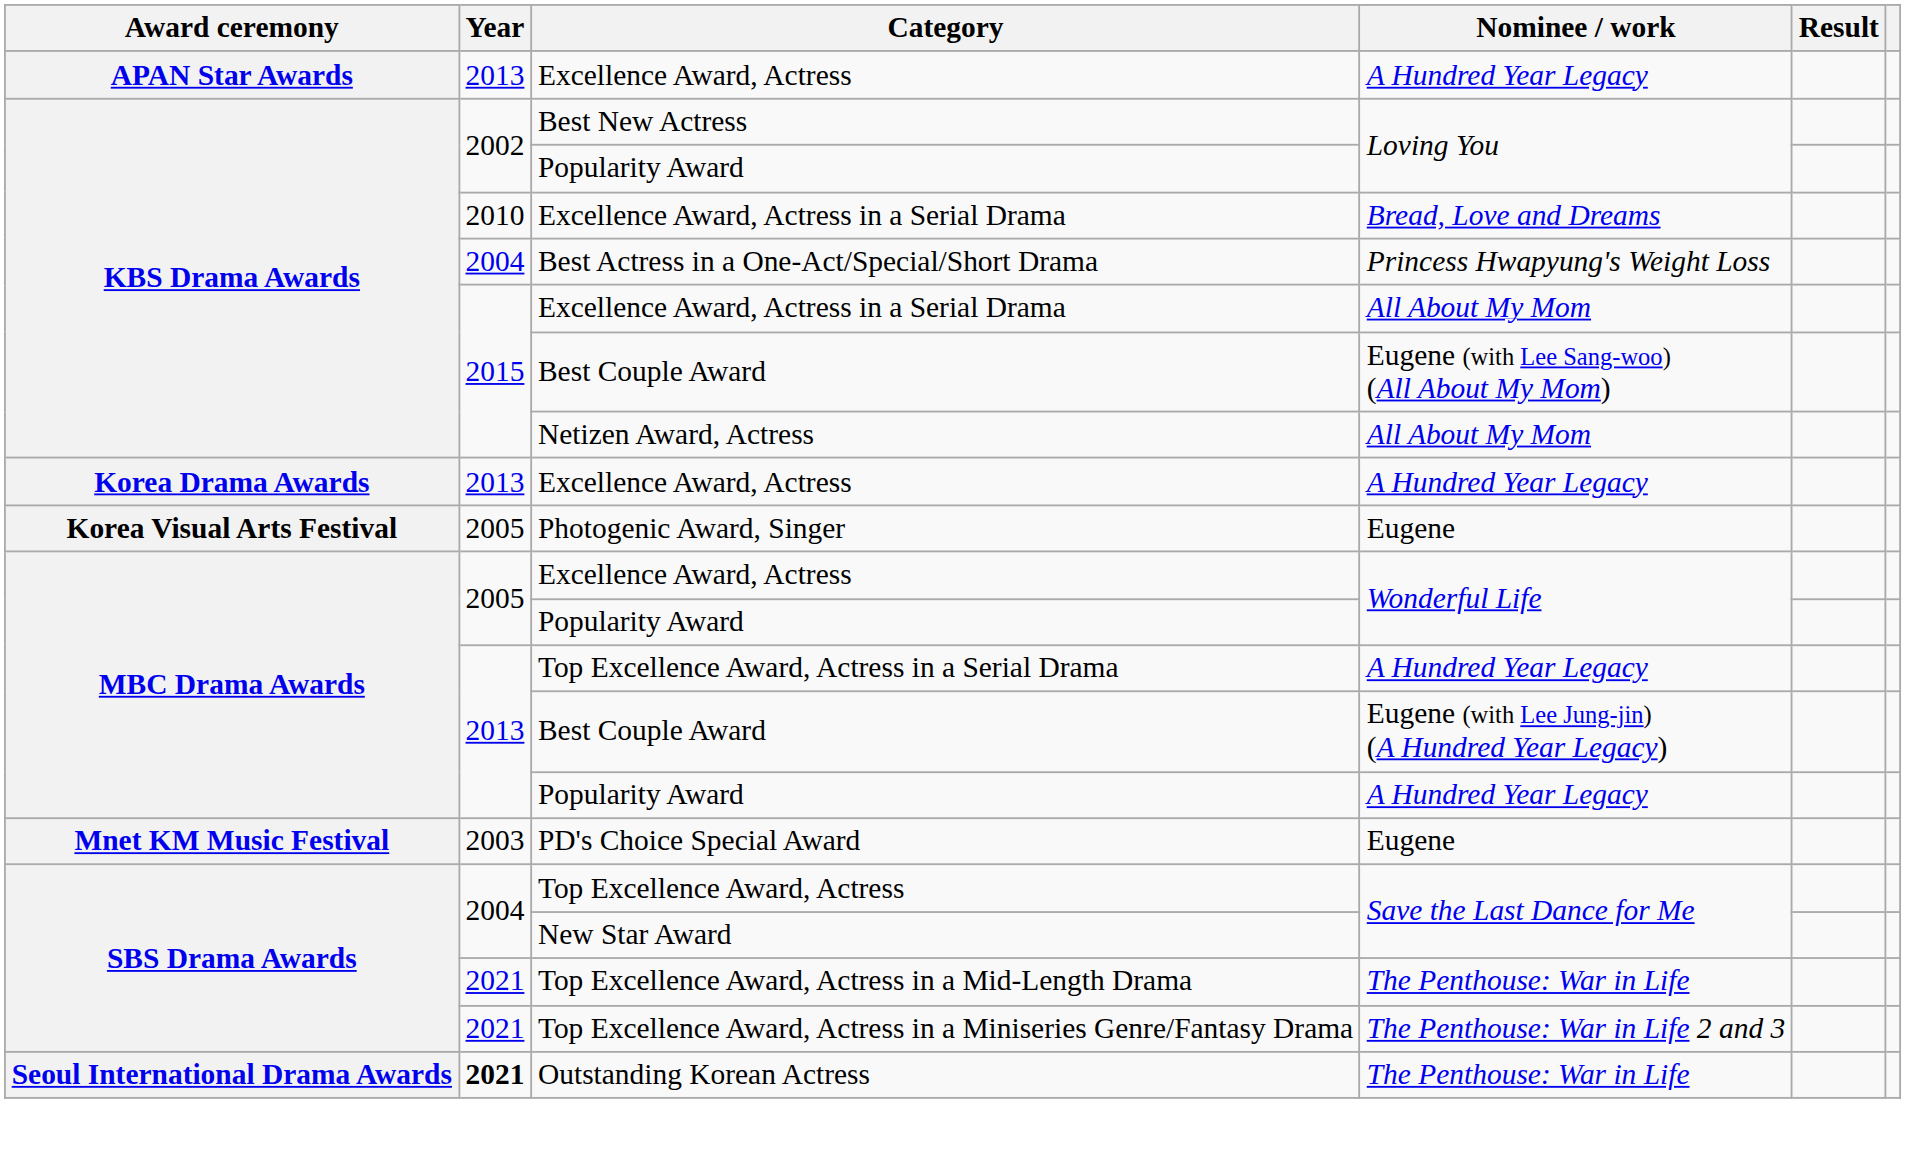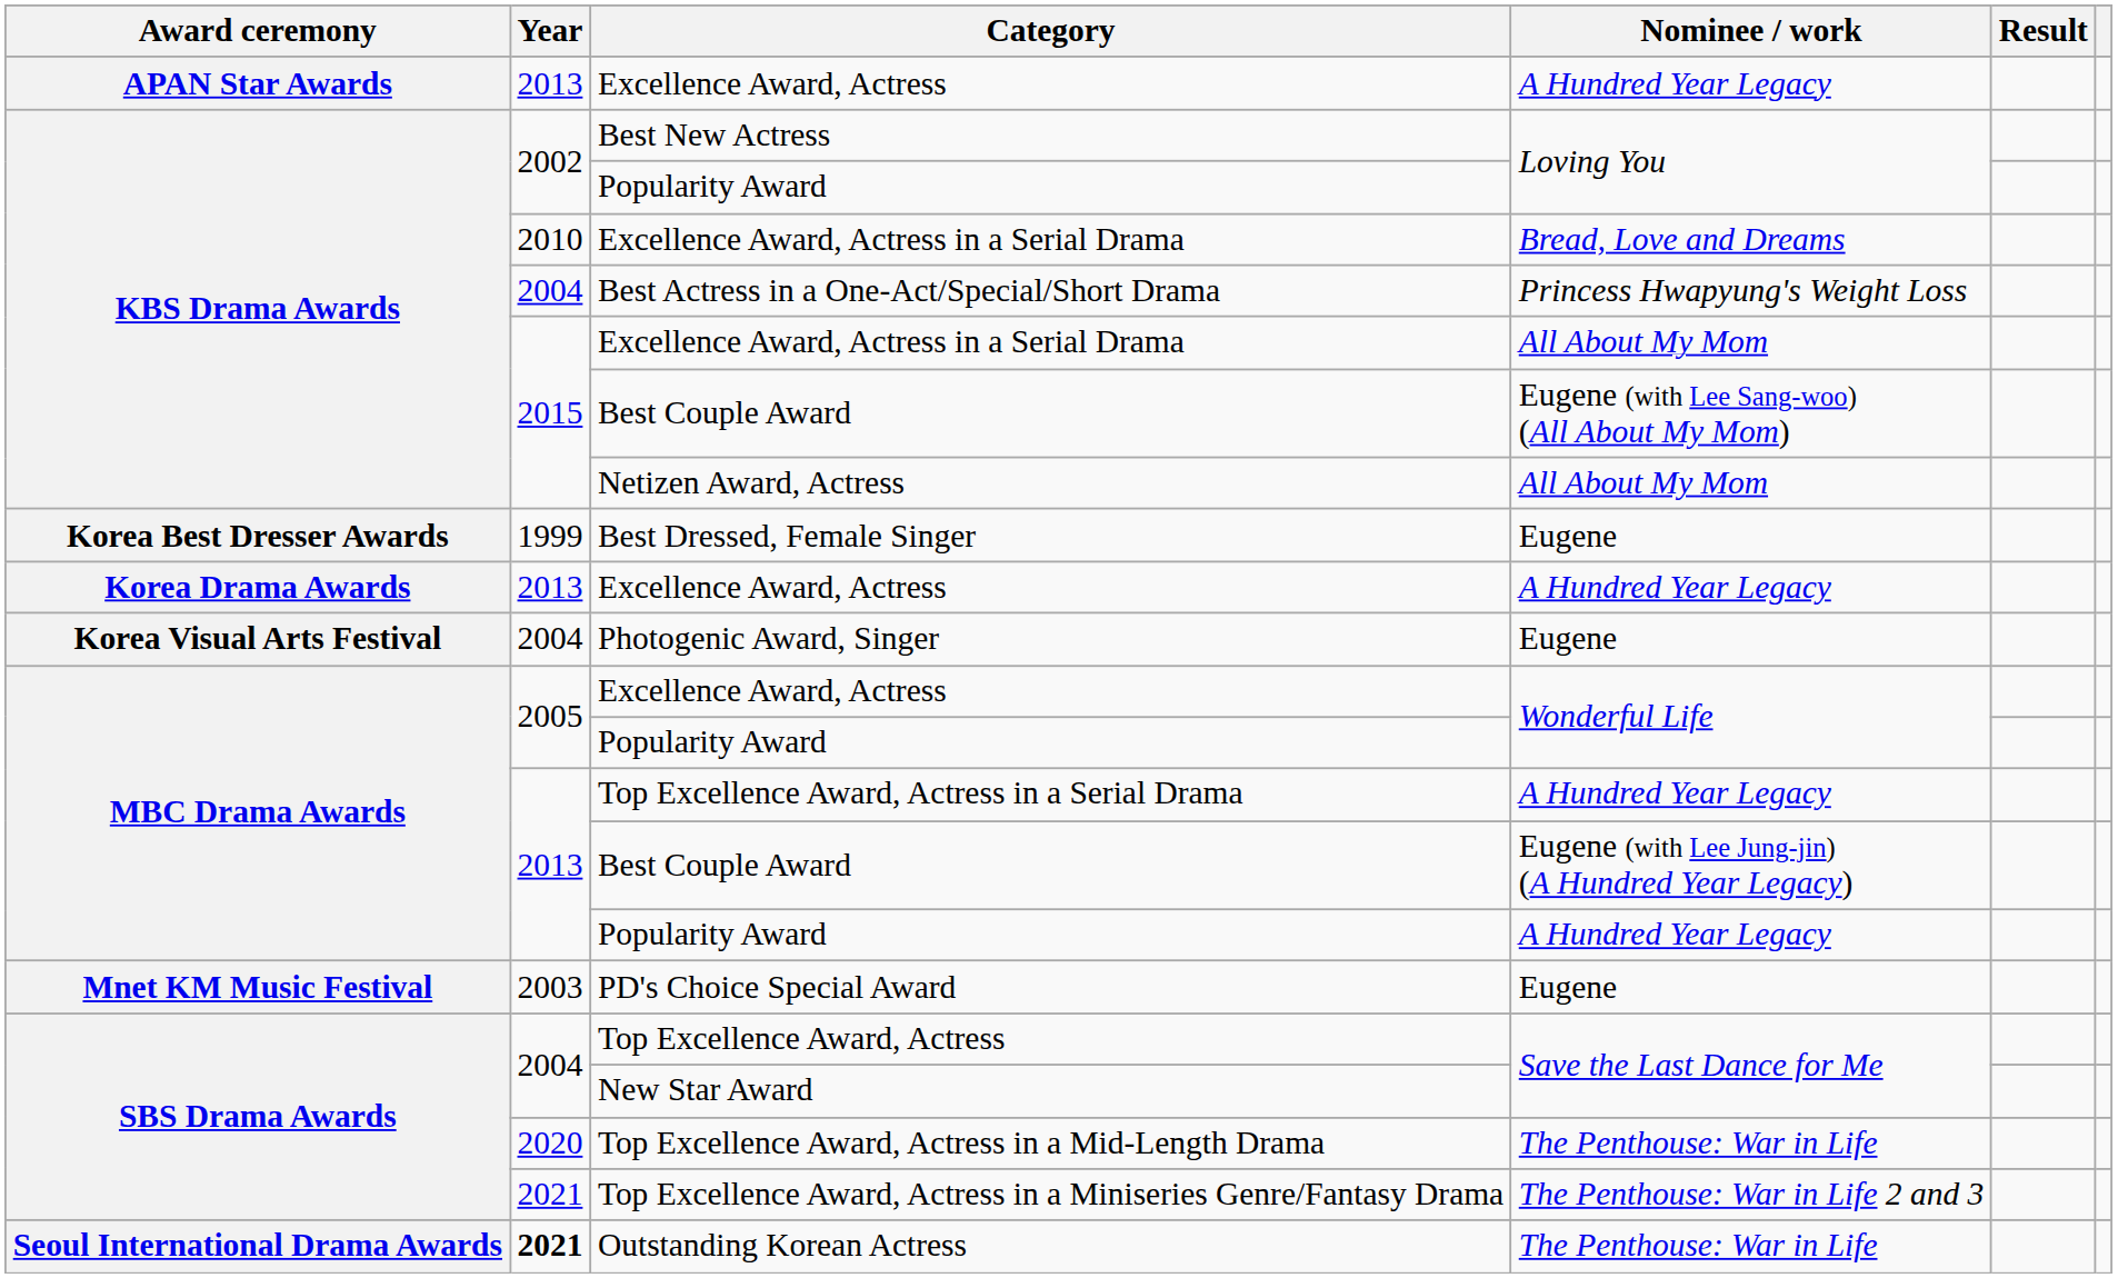+ row: Korea Best Dresser Awards | 1999 | Best Dressed, Female Singer | Eugene
Photogenic Award, Singer | Year: 2005 -> 2004
Top Excellence Award, Actress in a Mid-Length Drama | Year: 2021 -> 2020
